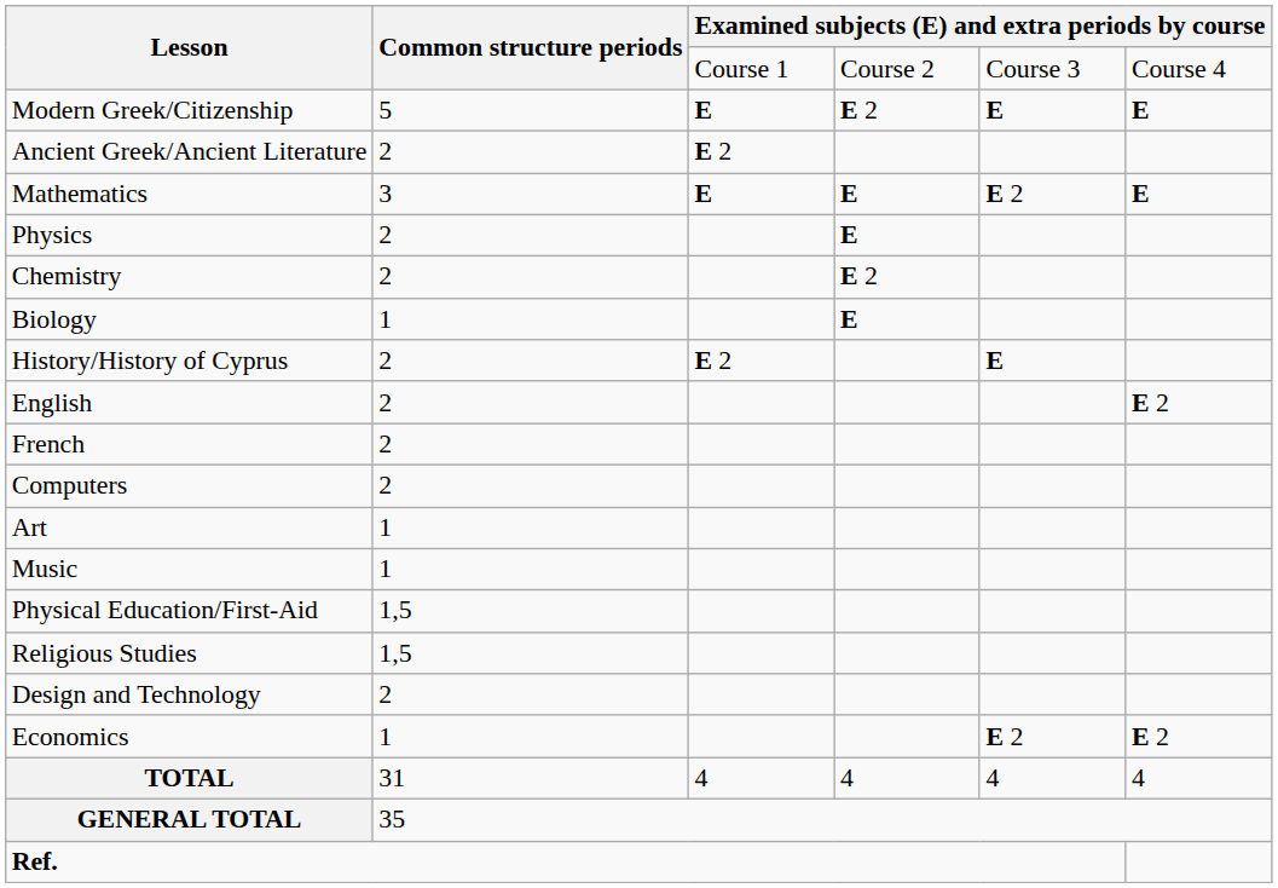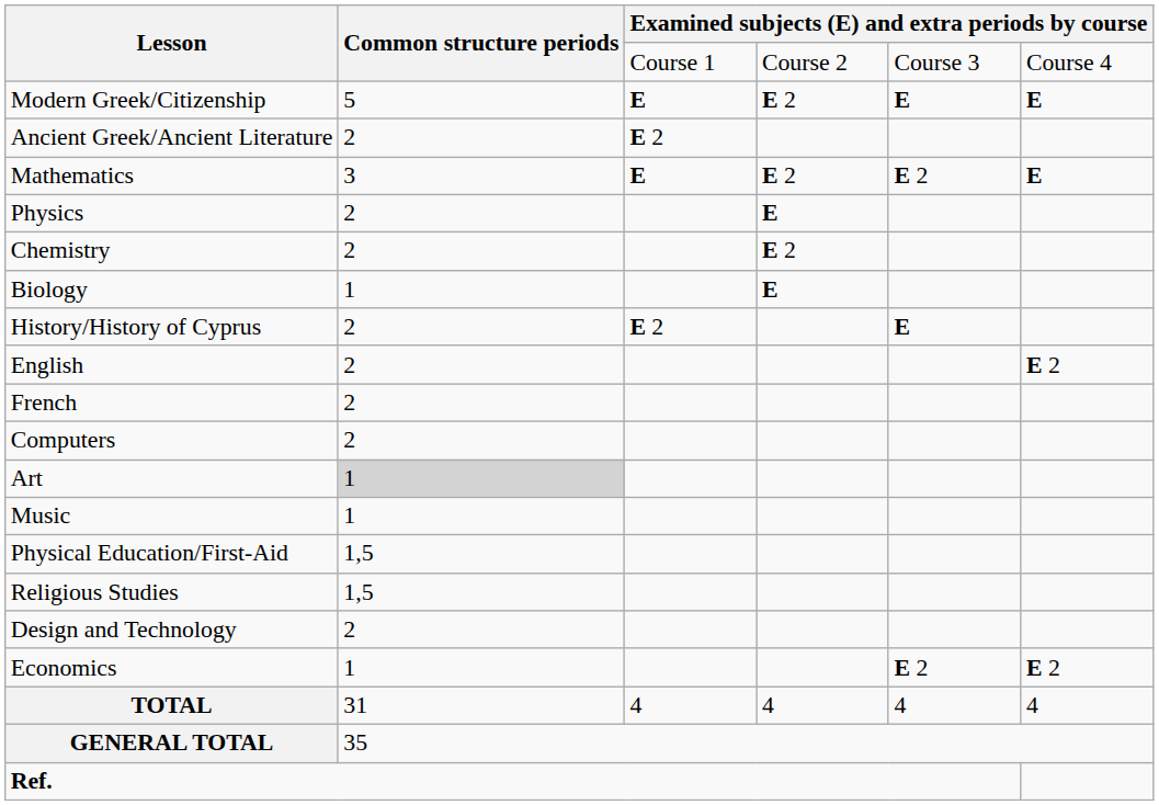Mathematics | column 4: E -> E 2
Art | Common structure periods: no background -> lightgrey background
